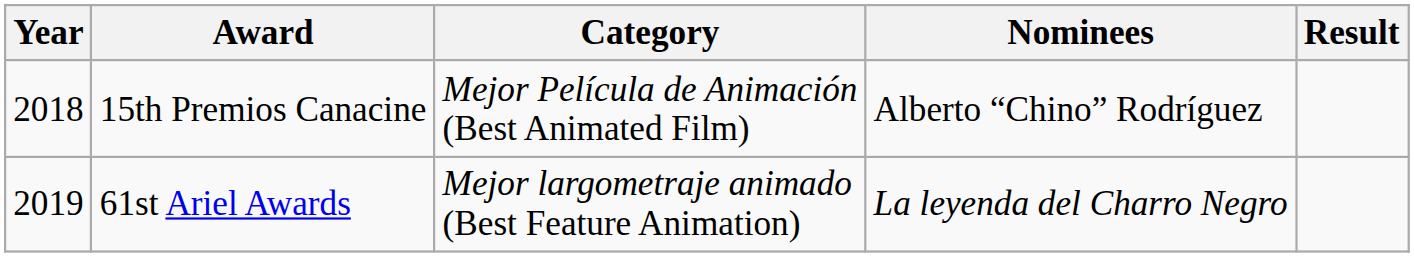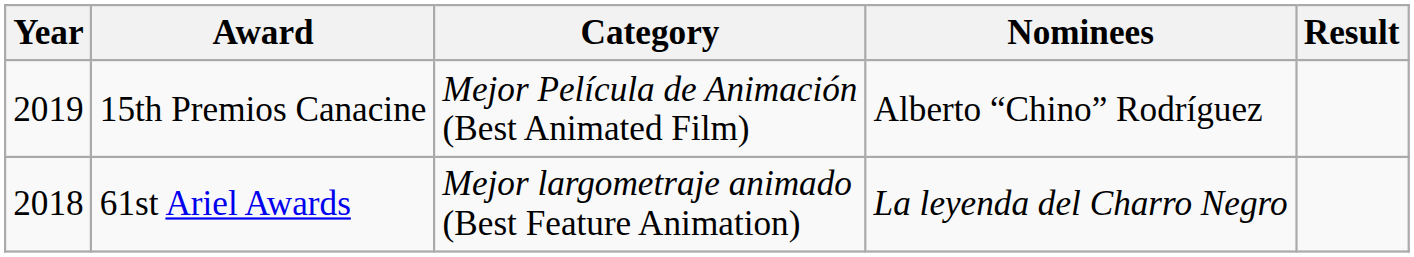15th Premios Canacine | Year: 2018 -> 2019
61st Ariel Awards | Year: 2019 -> 2018
